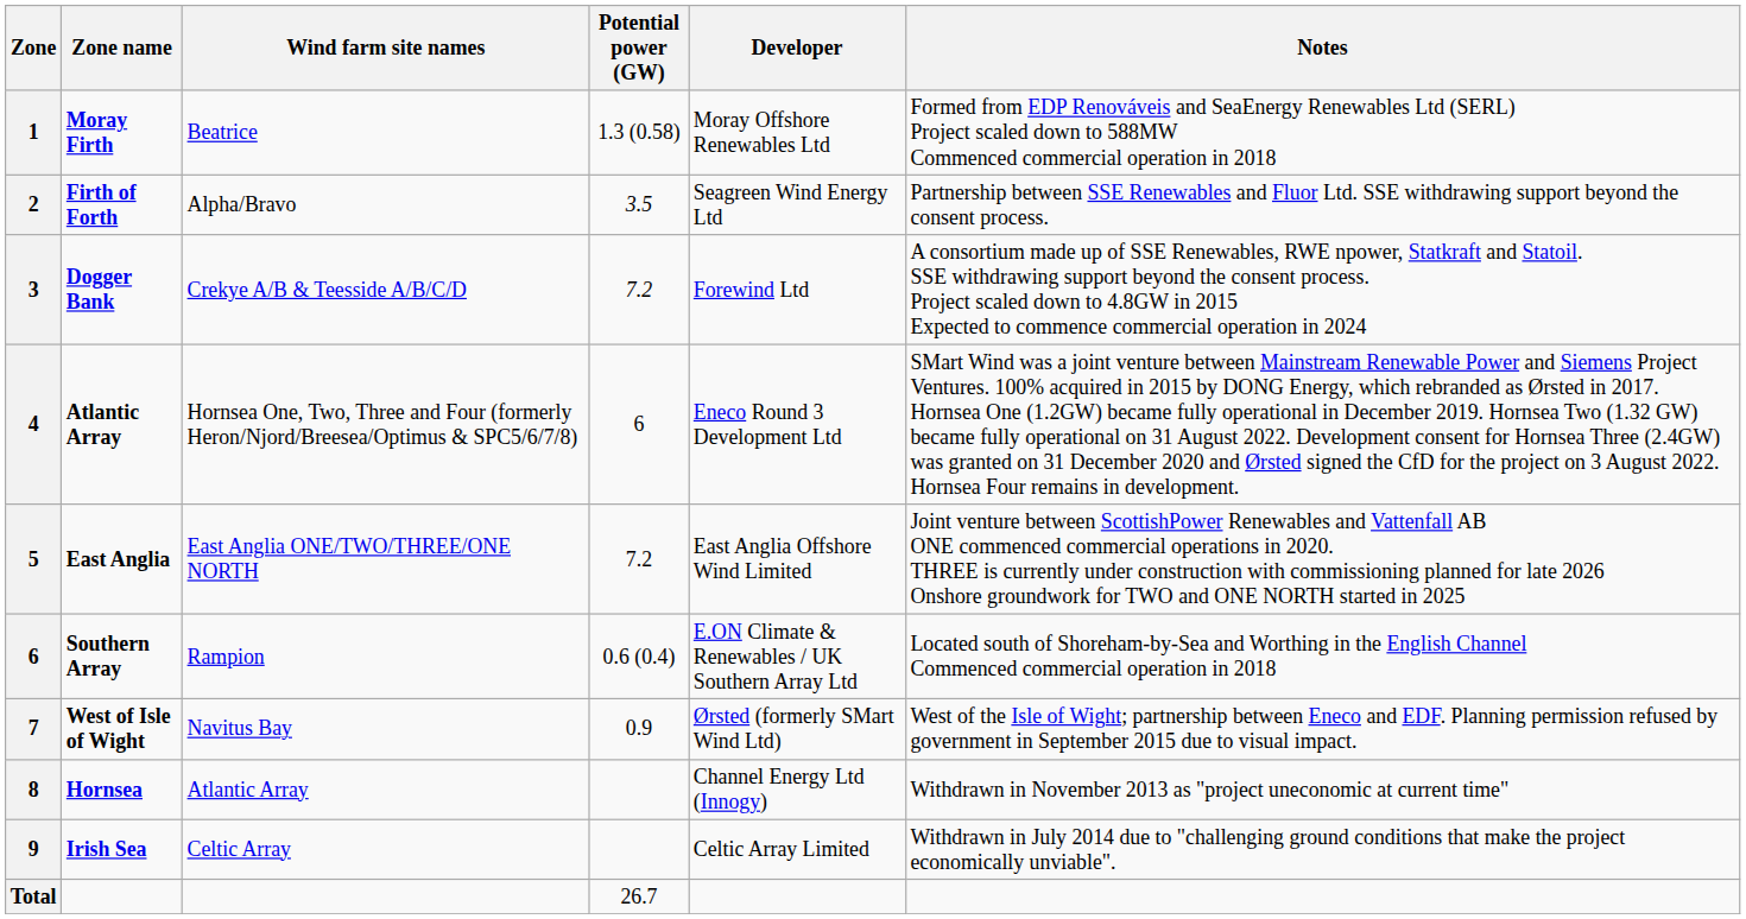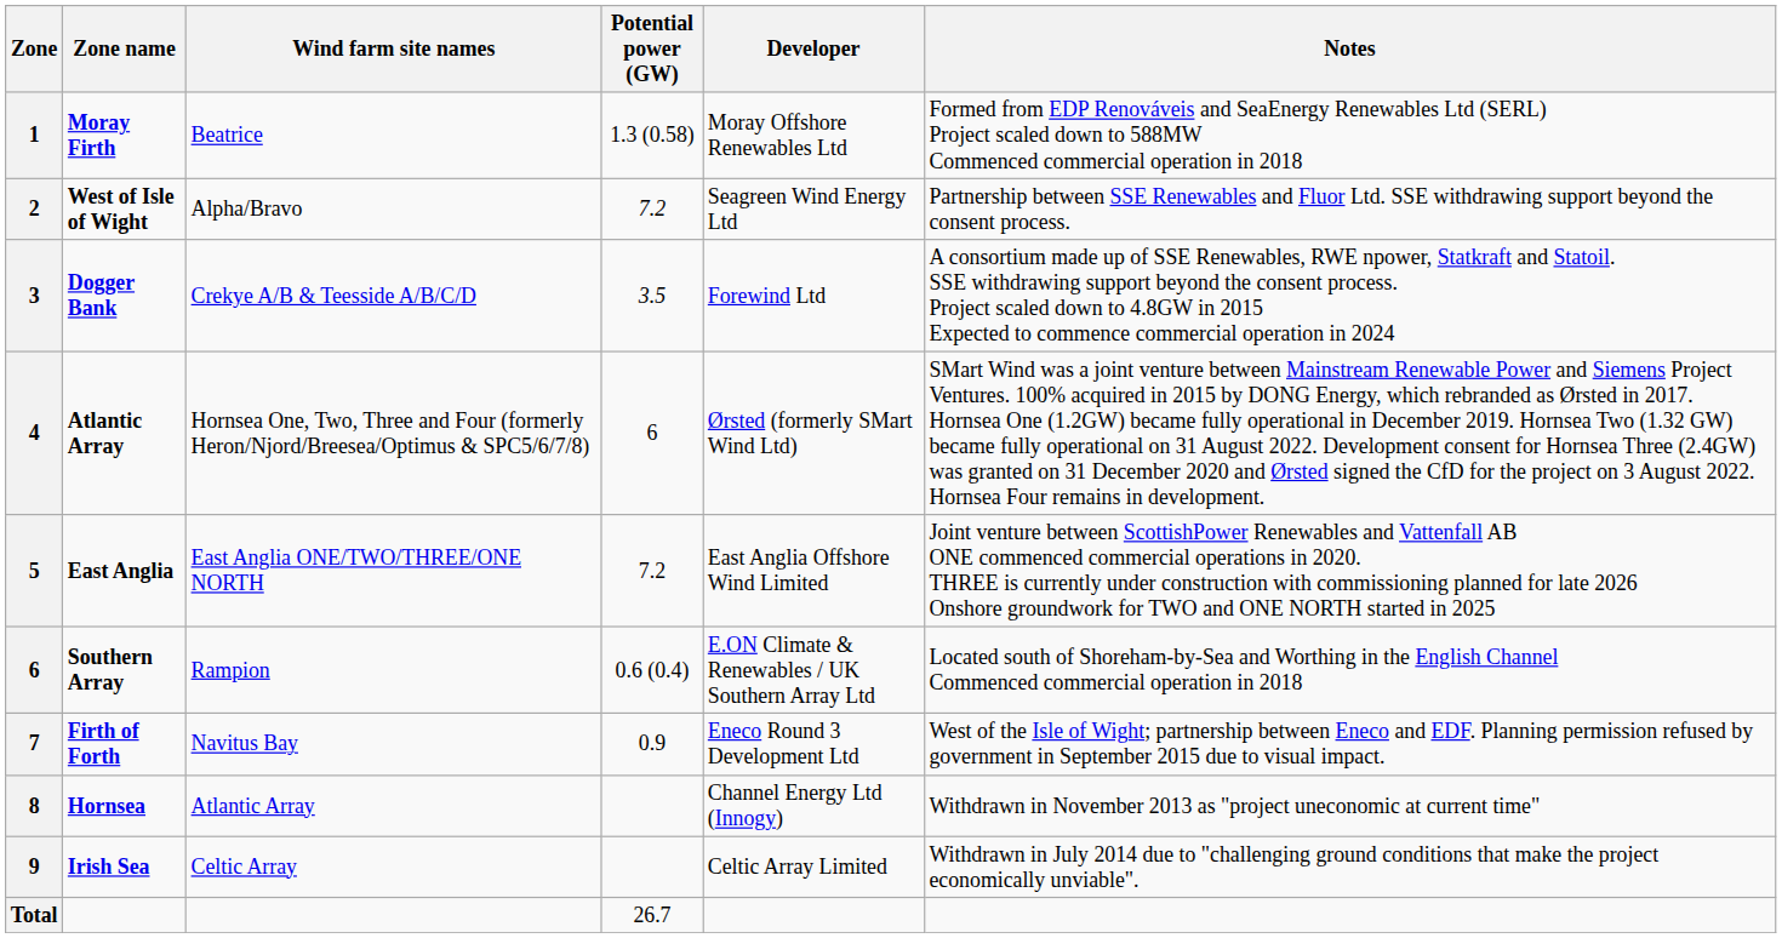2 | Zone name: Firth of Forth -> West of Isle of Wight
2 | Potential power (GW): 3.5 -> 7.2
3 | Potential power (GW): 7.2 -> 3.5
4 | Developer: Eneco Round 3 Development Ltd -> Ørsted (formerly SMart Wind Ltd)
7 | Zone name: West of Isle of Wight -> Firth of Forth
7 | Developer: Ørsted (formerly SMart Wind Ltd) -> Eneco Round 3 Development Ltd
